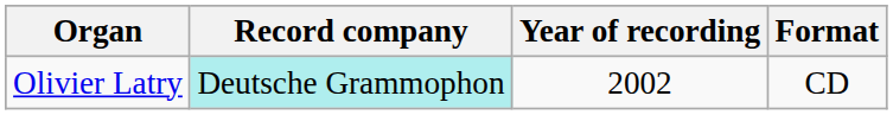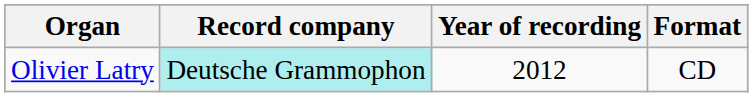Olivier Latry | Year of recording: 2002 -> 2012
